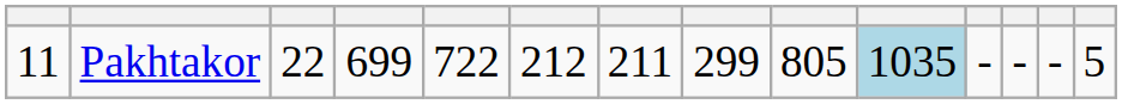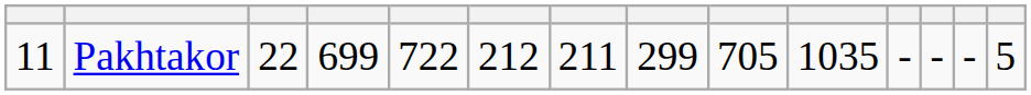Pakhtakor | column 9: 805 -> 705
Pakhtakor | column 10: lightblue background -> no background
